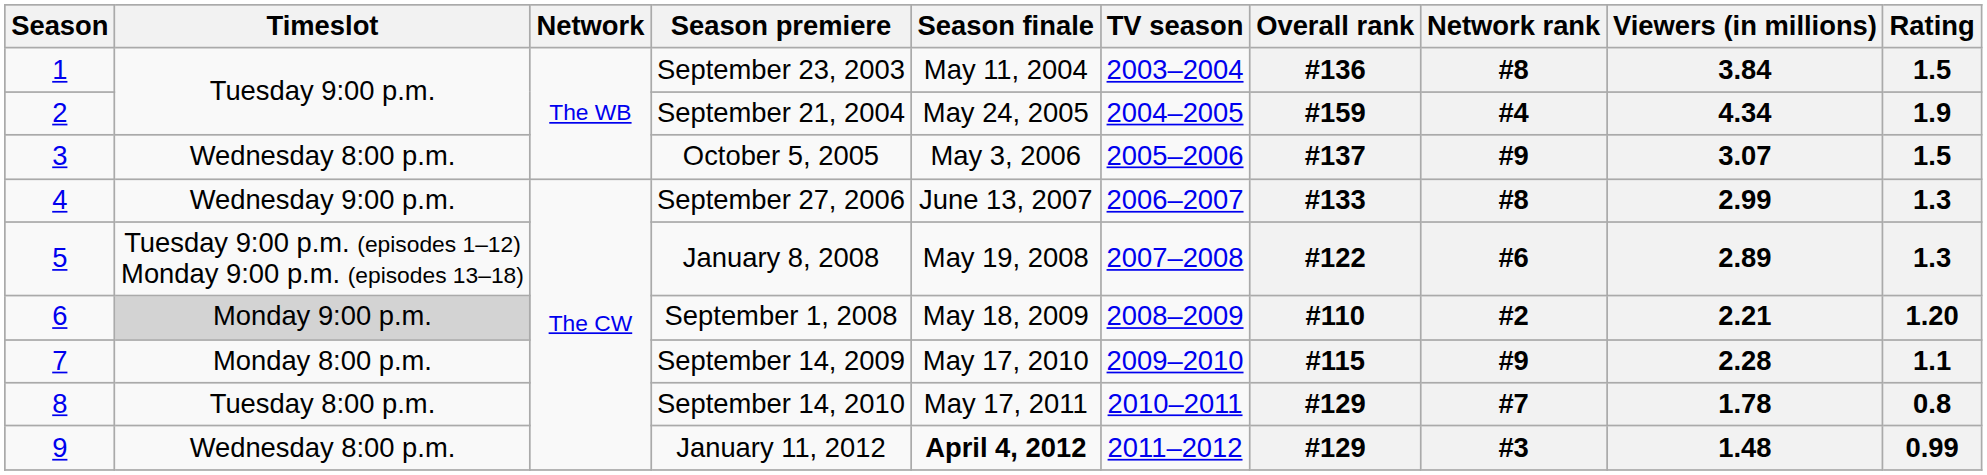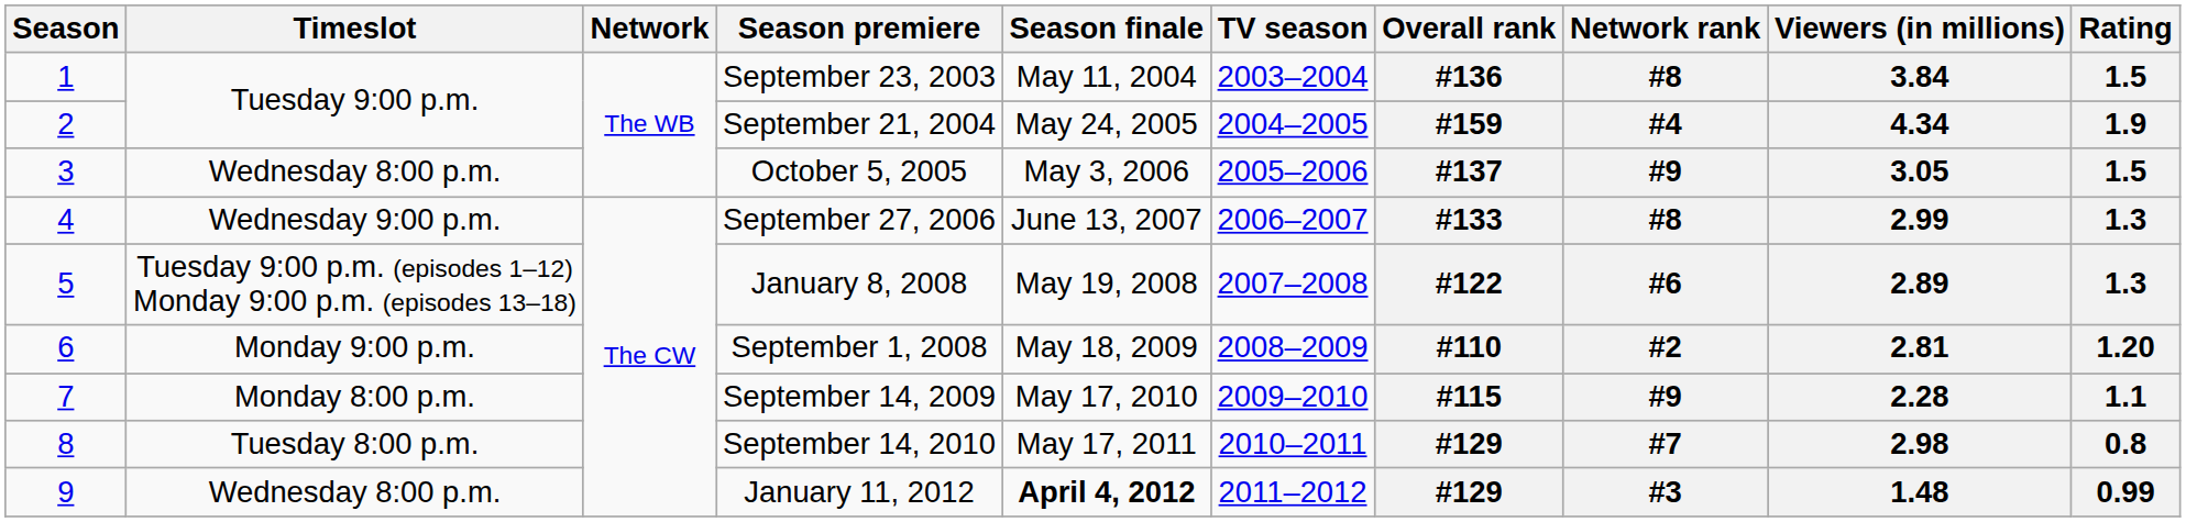October 5, 2005 | Viewers (in millions): 3.07 -> 3.05
September 1, 2008 | Timeslot: lightgrey background -> no background
September 1, 2008 | Viewers (in millions): 2.21 -> 2.81
September 14, 2010 | Viewers (in millions): 1.78 -> 2.98
